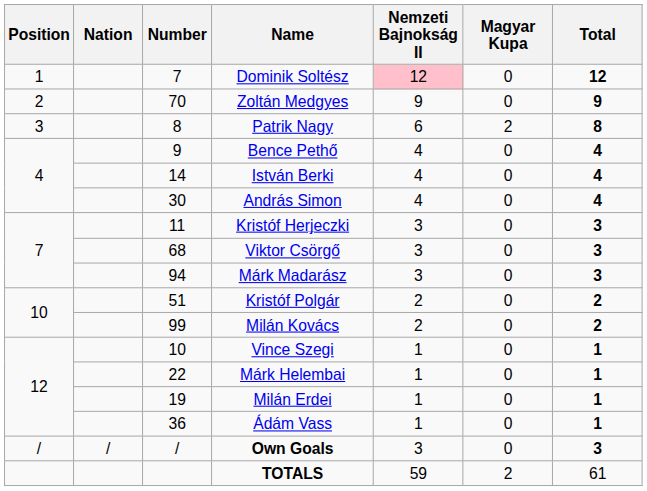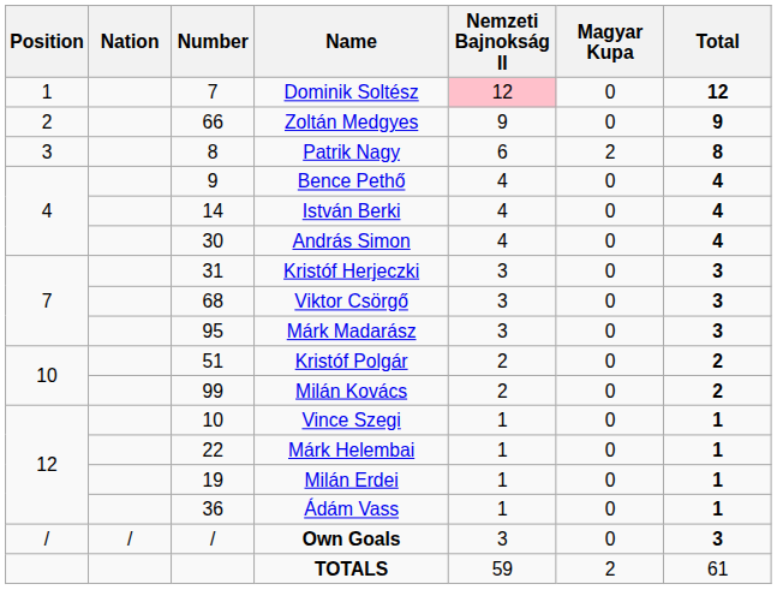Zoltán Medgyes | Number: 70 -> 66
Kristóf Herjeczki | Number: 11 -> 31
Márk Madarász | Number: 94 -> 95
